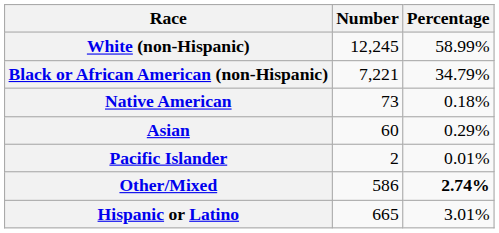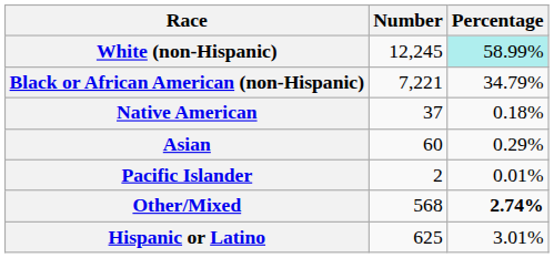White (non-Hispanic) | Percentage: no background -> paleturquoise background
Native American | Number: 73 -> 37
Other/Mixed | Number: 586 -> 568
Hispanic or Latino | Number: 665 -> 625
